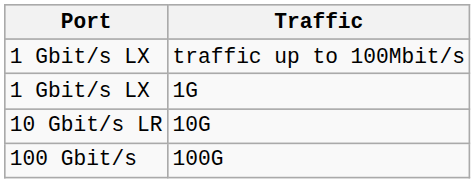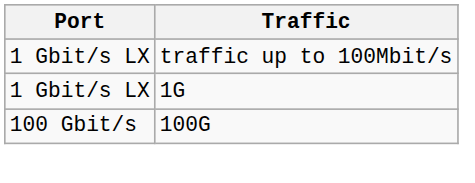- row: 10 Gbit/s LR | 10G
